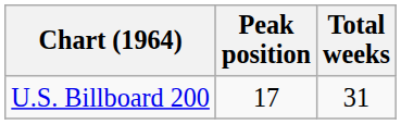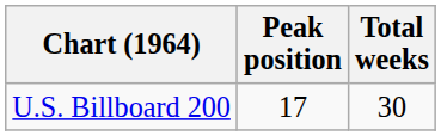U.S. Billboard 200 | Total weeks: 31 -> 30
